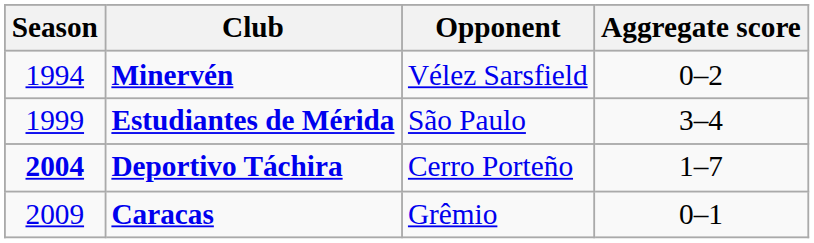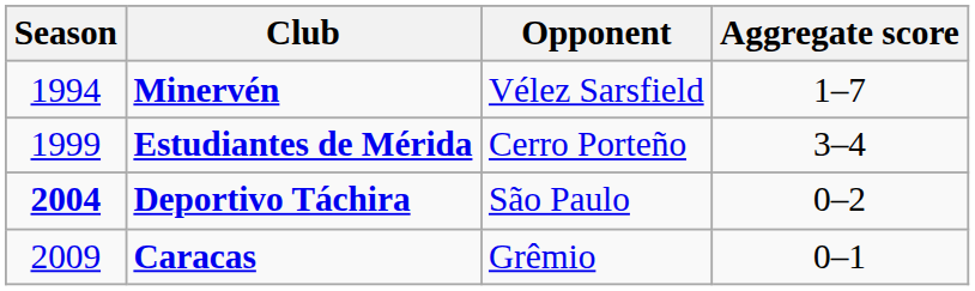Minervén | Aggregate score: 0–2 -> 1–7
Estudiantes de Mérida | Opponent: São Paulo -> Cerro Porteño
Deportivo Táchira | Opponent: Cerro Porteño -> São Paulo
Deportivo Táchira | Aggregate score: 1–7 -> 0–2
